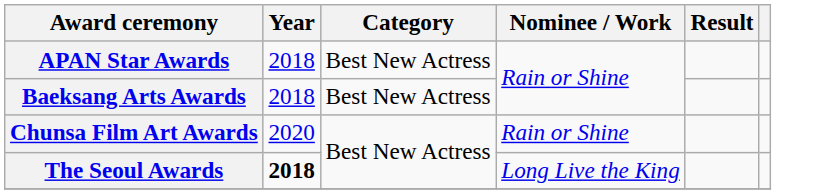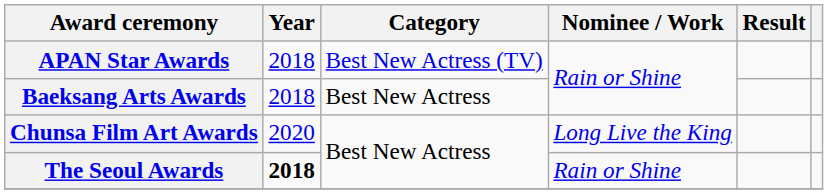APAN Star Awards | Category: Best New Actress -> Best New Actress (TV)
Chunsa Film Art Awards | Nominee / Work: Rain or Shine -> Long Live the King
The Seoul Awards | Nominee / Work: Long Live the King -> Rain or Shine
